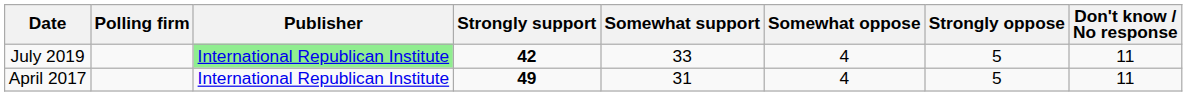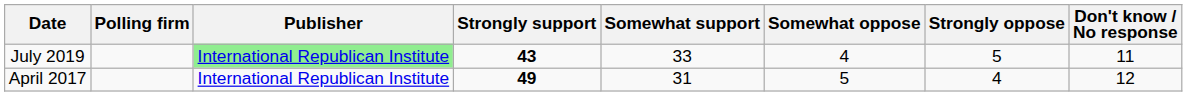July 2019 | Strongly support: 42 -> 43
April 2017 | Somewhat oppose: 4 -> 5
April 2017 | Strongly oppose: 5 -> 4
April 2017 | Don't know / No response: 11 -> 12
